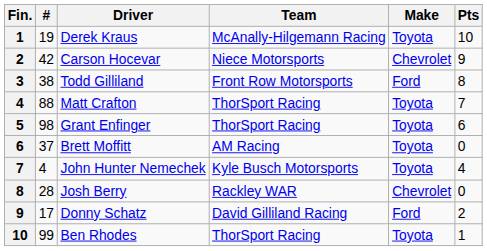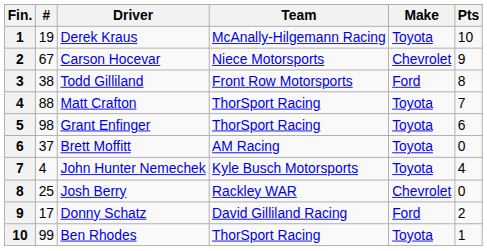Carson Hocevar | #: 42 -> 67
Josh Berry | #: 28 -> 25
